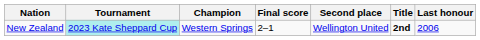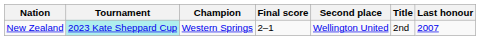New Zealand | Title: bold -> normal
New Zealand | Last honour: 2006 -> 2007
